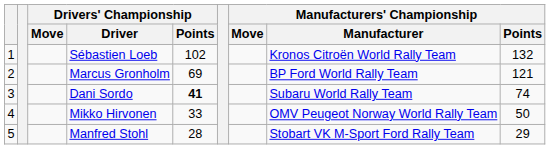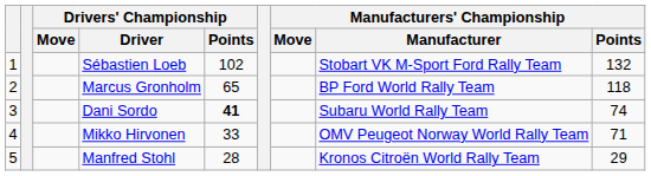Sébastien Loeb | Manufacturers' Championship / Manufacturer: Kronos Citroën World Rally Team -> Stobart VK M-Sport Ford Rally Team
Marcus Gronholm | Drivers' Championship / Points: 69 -> 65
Marcus Gronholm | Manufacturers' Championship / Points: 121 -> 118
Mikko Hirvonen | Manufacturers' Championship / Points: 50 -> 71
Manfred Stohl | Manufacturers' Championship / Manufacturer: Stobart VK M-Sport Ford Rally Team -> Kronos Citroën World Rally Team
